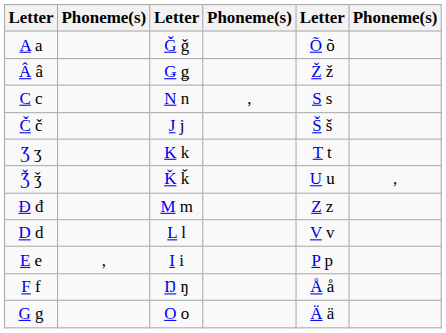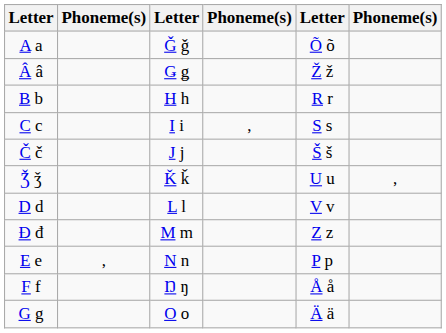+ row: B b | H h | R r
C c | column 3: N n -> I i
- row: Ʒ ʒ | K k | T t
rows swapped: D d <-> Đ đ
E e | column 3: I i -> N n
